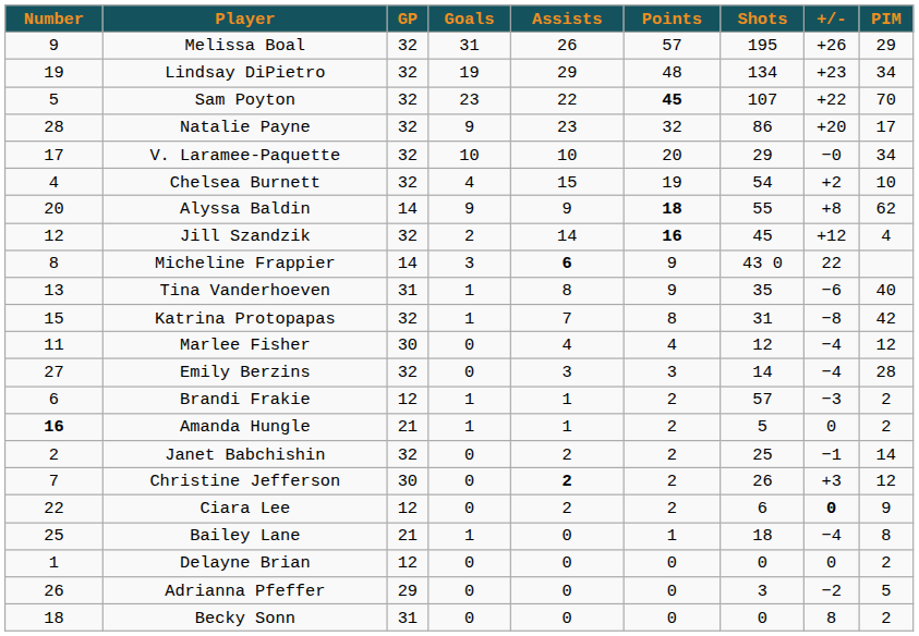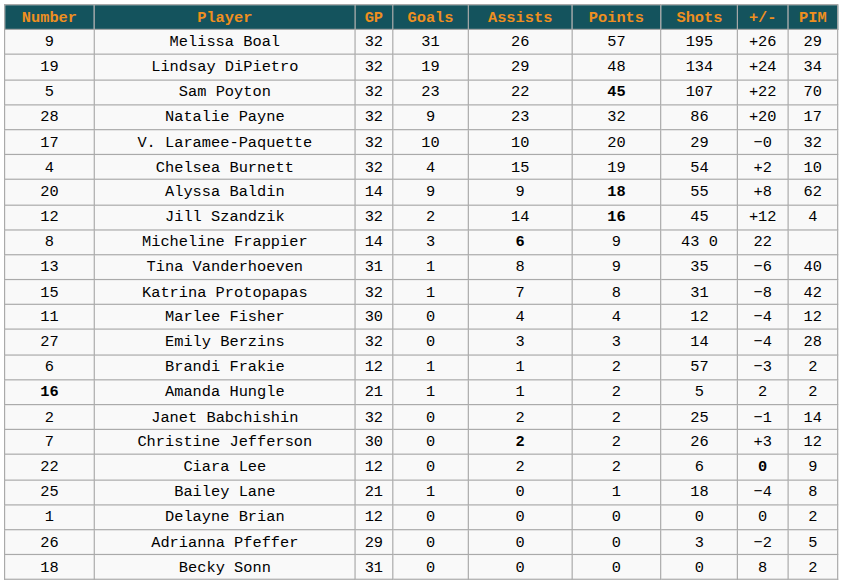Lindsay DiPietro | +/-: +23 -> +24
V. Laramee-Paquette | PIM: 34 -> 32
Amanda Hungle | +/-: 0 -> 2
